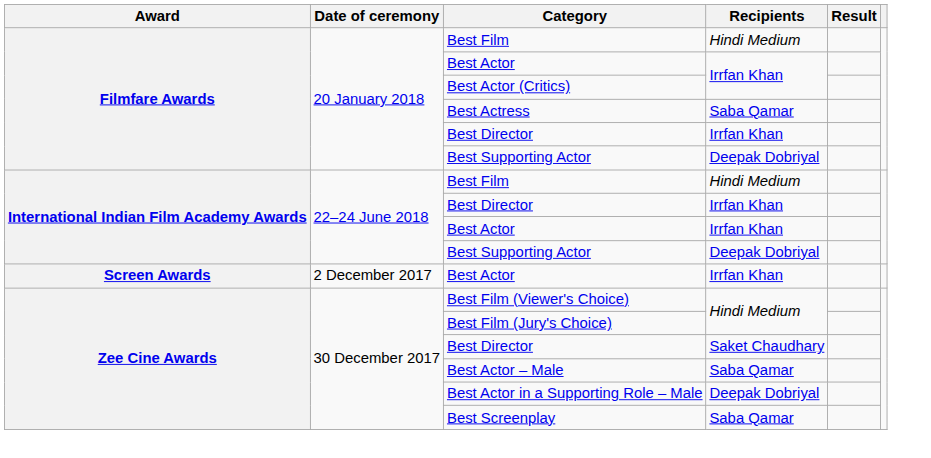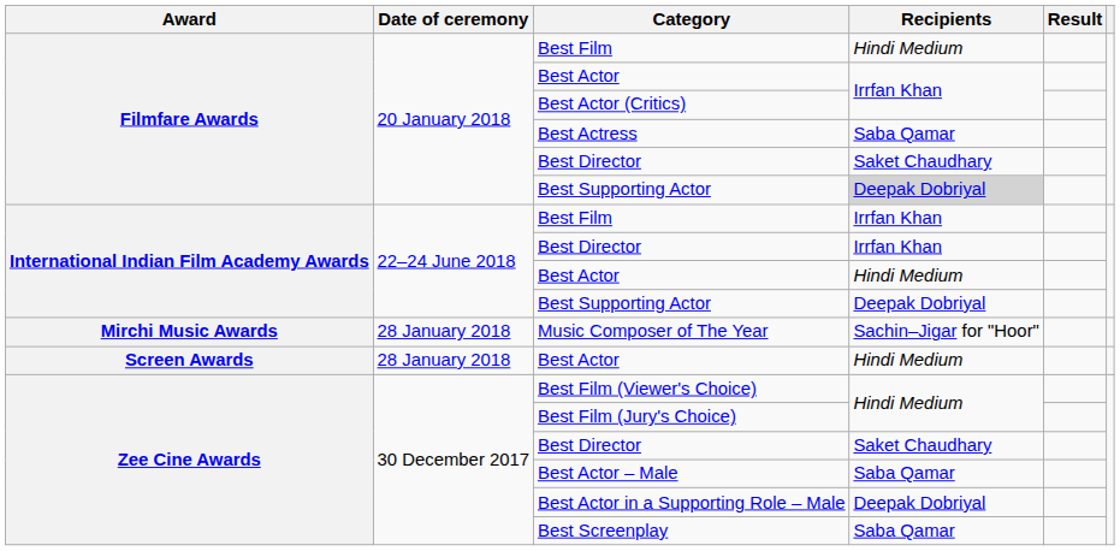Filmfare Awards / Best Director | Recipients: Irrfan Khan -> Saket Chaudhary
Filmfare Awards / Best Supporting Actor | Recipients: no background -> lightgrey background
International Indian Film Academy Awards / Best Film | Recipients: Hindi Medium -> Irrfan Khan
International Indian Film Academy Awards / Best Actor | Recipients: Irrfan Khan -> Hindi Medium
+ row: Mirchi Music Awards | 28 January 2018 | Music Composer of The Year | Sachin–Jigar for "Hoor"
Screen Awards / Best Actor | Date of ceremony: 2 December 2017 -> 28 January 2018
Screen Awards / Best Actor | Recipients: Irrfan Khan -> Hindi Medium
